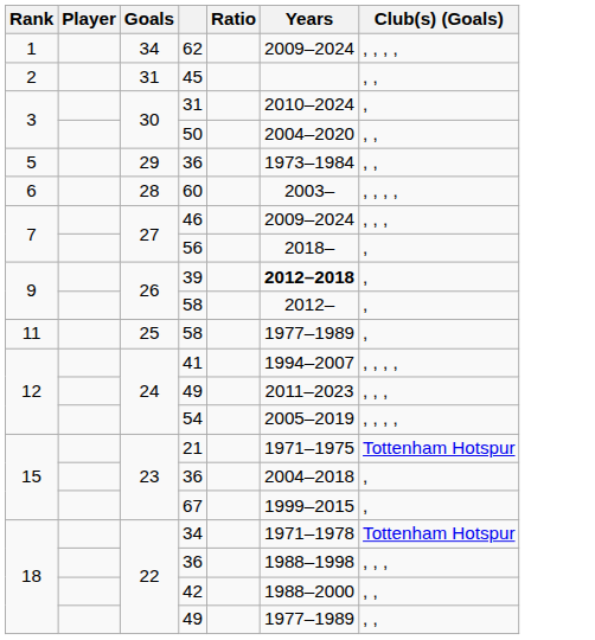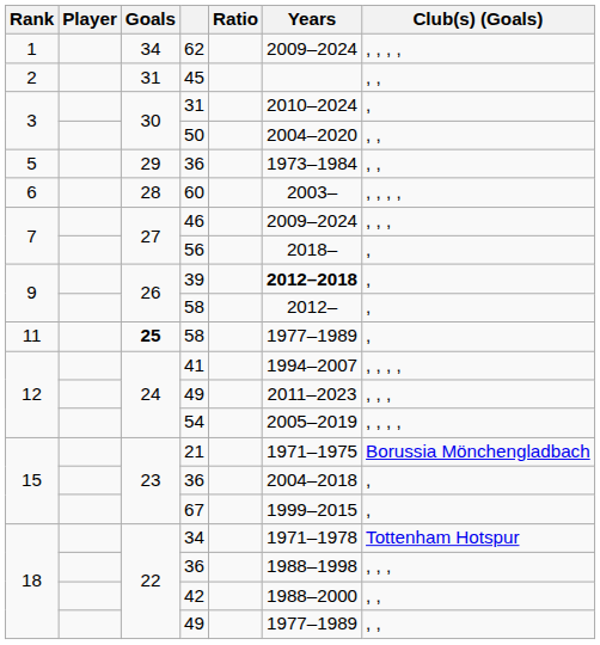11 / 58 | Goals: normal -> bold
21 | Club(s) (Goals): Tottenham Hotspur -> Borussia Mönchengladbach
